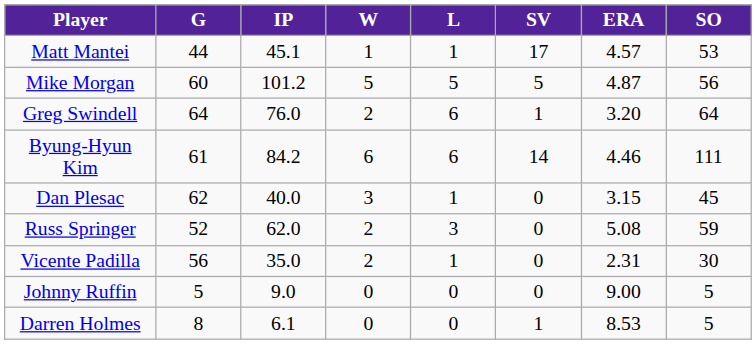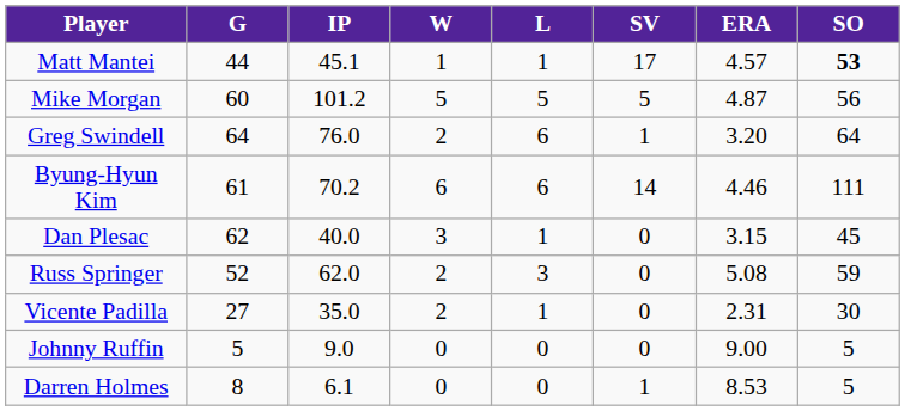Matt Mantei | SO: normal -> bold
Byung-Hyun Kim | IP: 84.2 -> 70.2
Vicente Padilla | G: 56 -> 27
